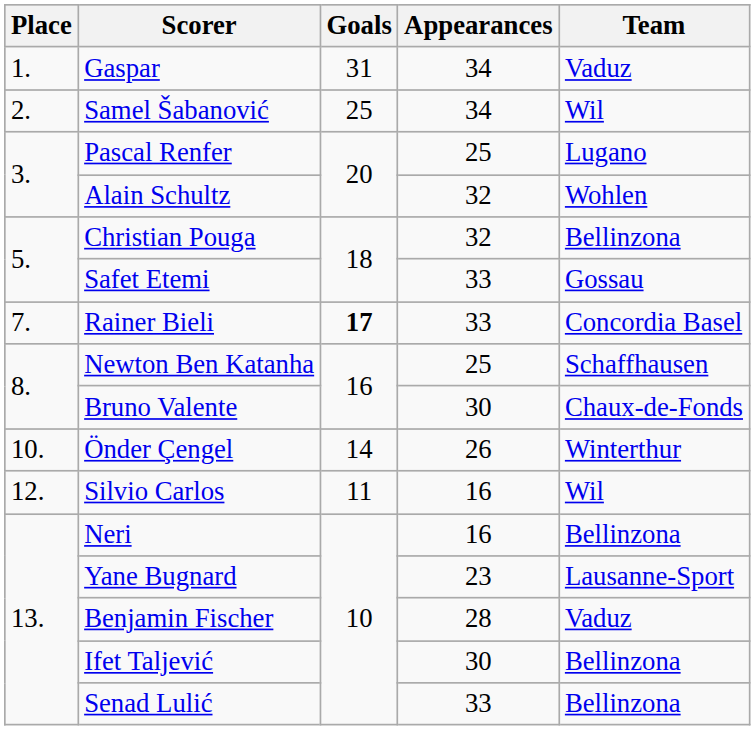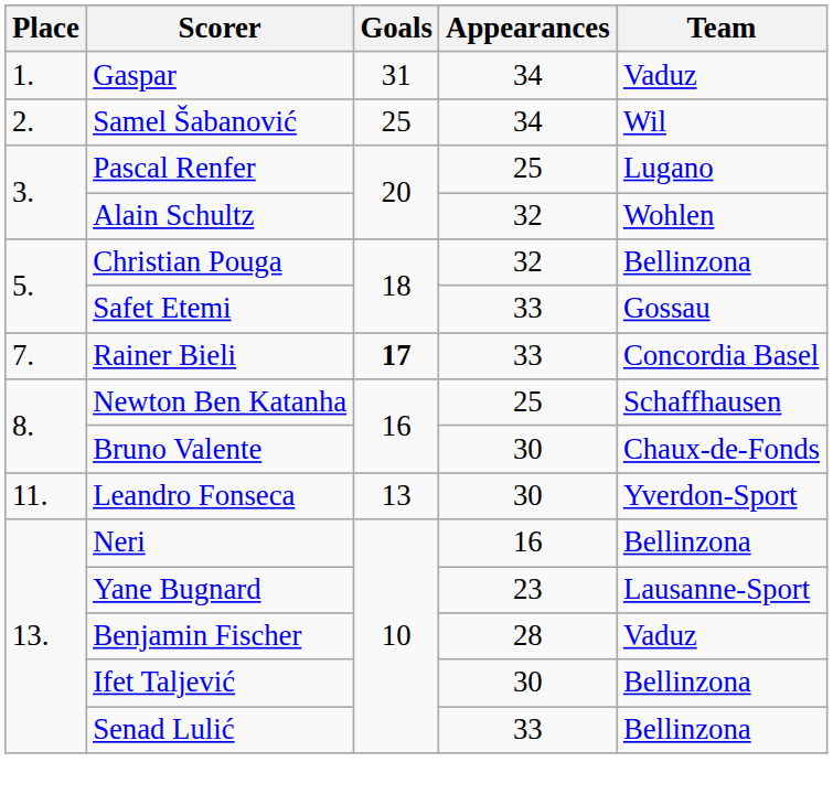- row: 10. | Önder Çengel | 14 | 26 | Winterthur
+ row: 11. | Leandro Fonseca | 13 | 30 | Yverdon-Sport
- row: 12. | Silvio Carlos | 11 | 16 | Wil
